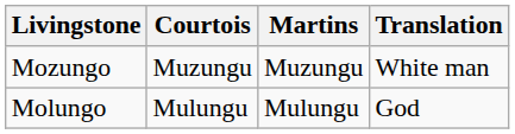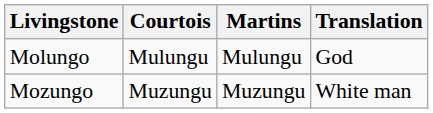rows swapped: Molungo <-> Mozungo
